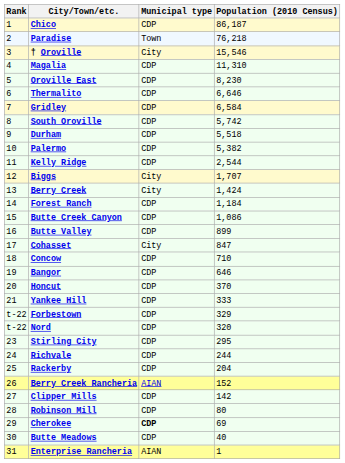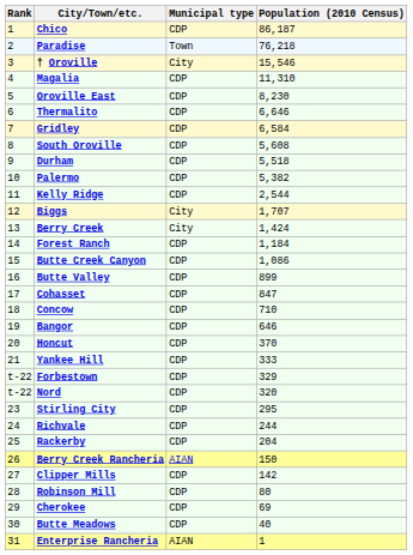South Oroville | Population (2010 Census): 5,742 -> 5,608
Cohasset | Municipal type: City -> CDP
Berry Creek Rancheria | Population (2010 Census): 152 -> 150
Cherokee | Municipal type: bold -> normal
